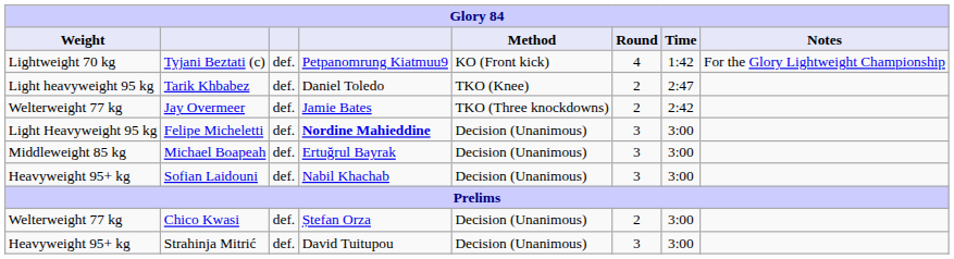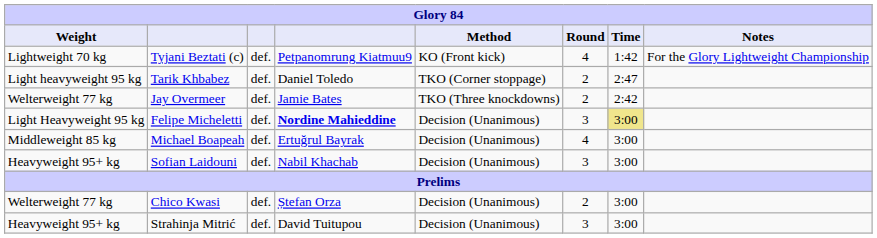Tarik Khbabez | Method: TKO (Knee) -> TKO (Corner stoppage)
Felipe Micheletti | Time: no background -> khaki background
Michael Boapeah | Round: 3 -> 4
